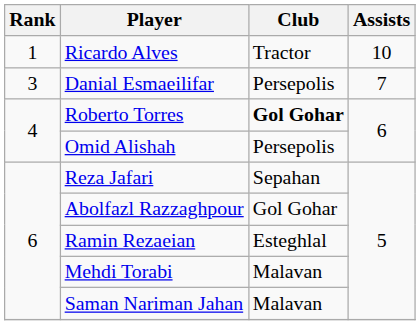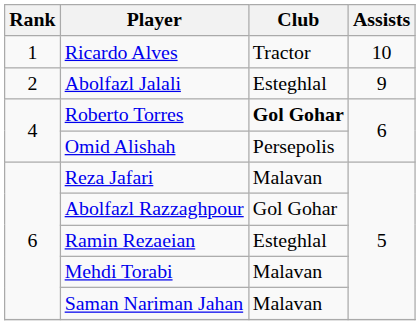+ row: 2 | Abolfazl Jalali | Esteghlal | 9
- row: 3 | Danial Esmaeilifar | Persepolis | 7
Reza Jafari | Club: Sepahan -> Malavan
